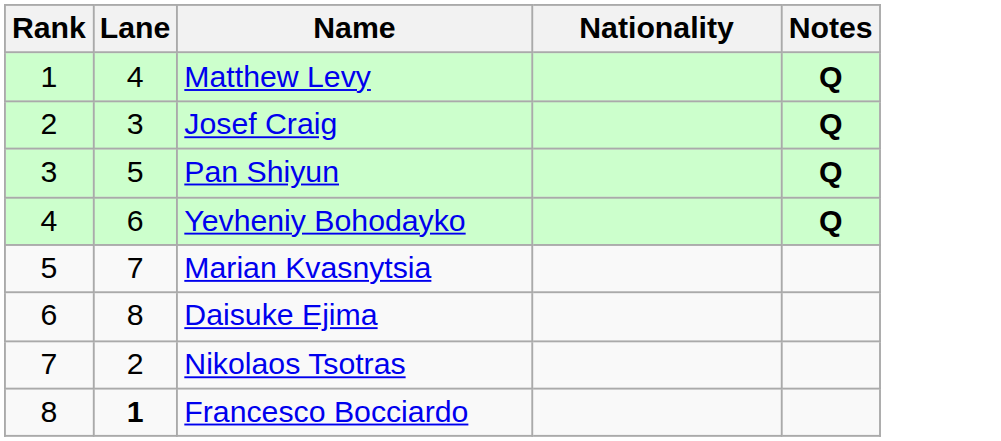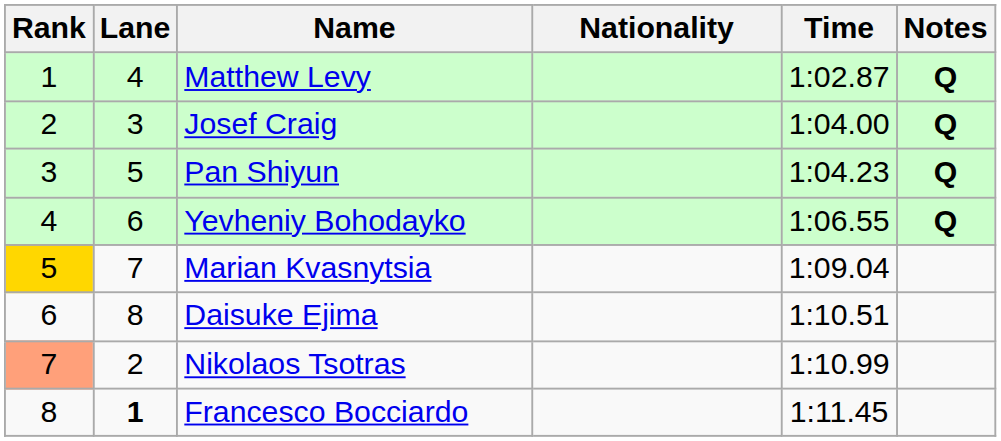+ column: Time | 1:02.87 | 1:04.00 | 1:04.23 | 1:06.55 | 1:09.04 | 1:10.51 | 1:10.99 | 1:11.45
Marian Kvasnytsia | Rank: no background -> gold background
Nikolaos Tsotras | Rank: no background -> lightsalmon background
